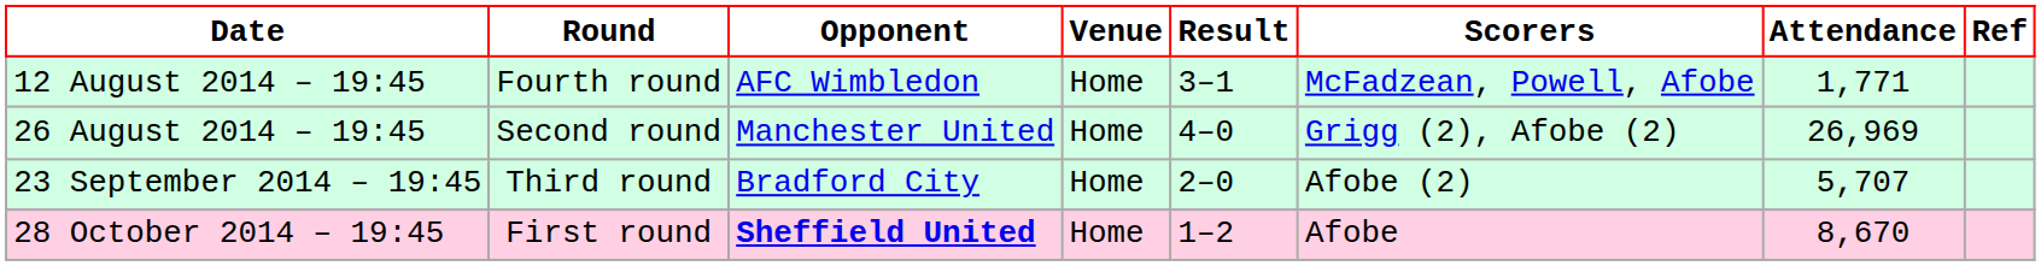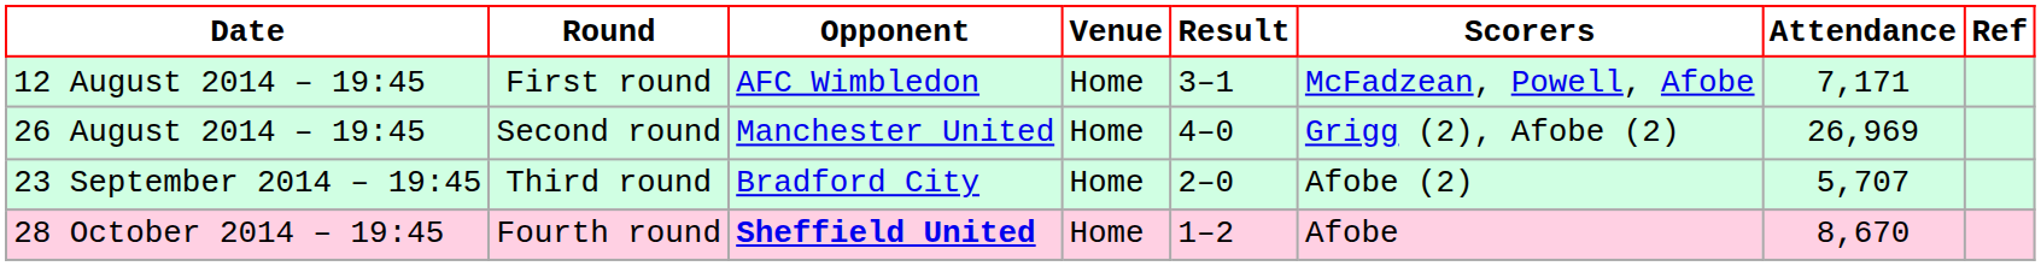12 August 2014 – 19:45 | Round: Fourth round -> First round
12 August 2014 – 19:45 | Attendance: 1,771 -> 7,171
28 October 2014 – 19:45 | Round: First round -> Fourth round
